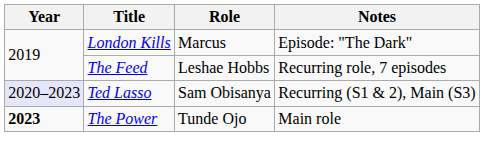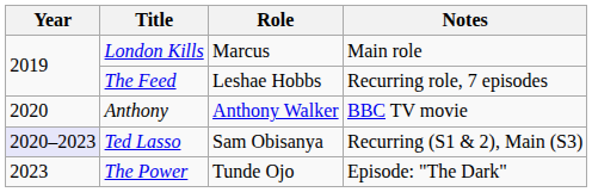London Kills | Notes: Episode: "The Dark" -> Main role
+ row: 2020 | Anthony | Anthony Walker | BBC TV movie
The Power | Year: bold -> normal
The Power | Notes: Main role -> Episode: "The Dark"
